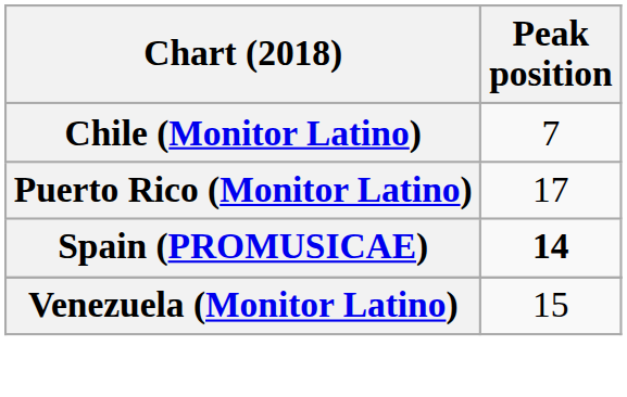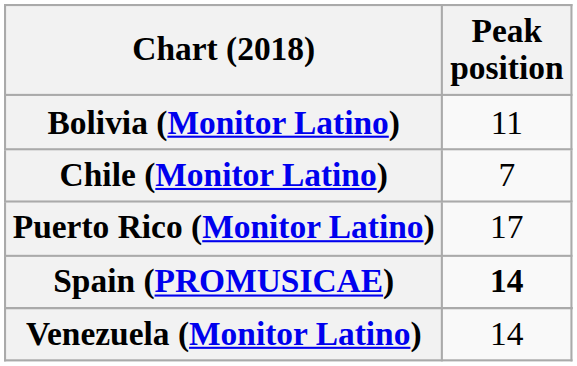+ row: Bolivia (Monitor Latino) | 11
Venezuela (Monitor Latino) | Peak position: 15 -> 14
